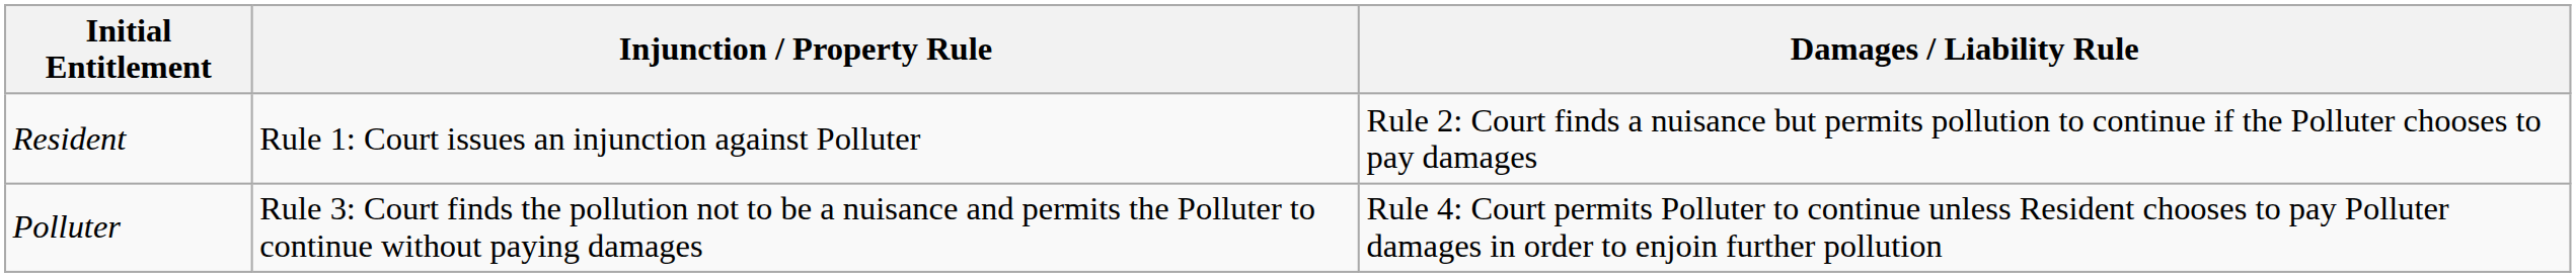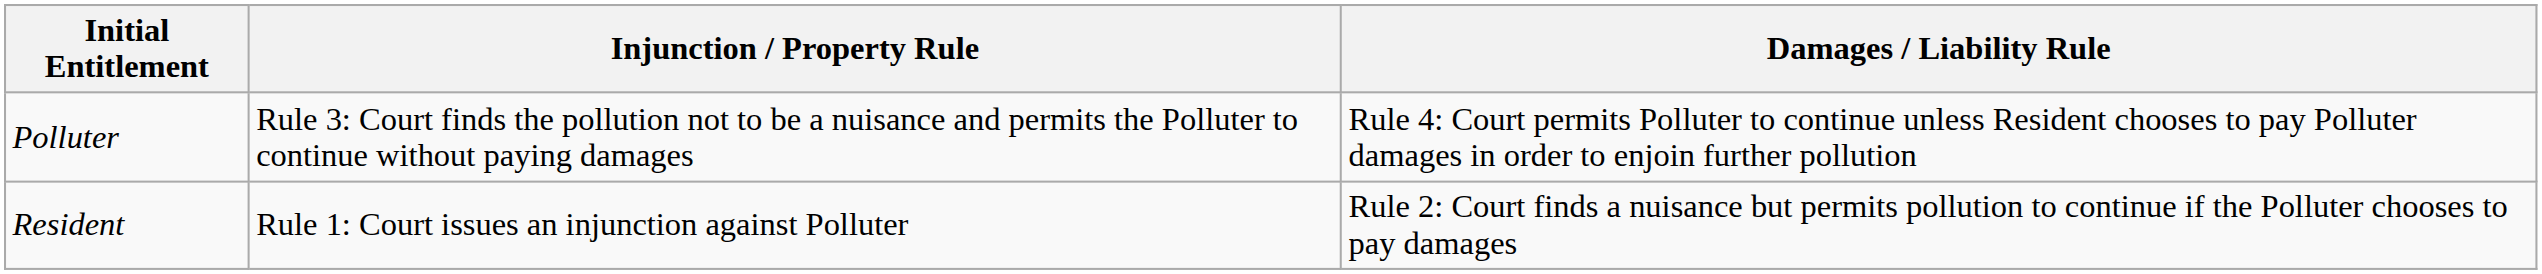rows swapped: Resident <-> Polluter
